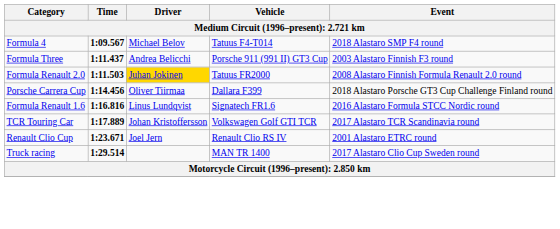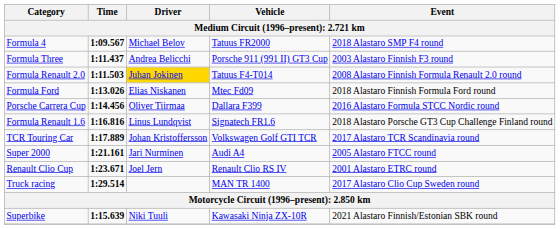Formula 4 | Vehicle: Tatuus F4-T014 -> Tatuus FR2000
Formula Renault 2.0 | Vehicle: Tatuus FR2000 -> Tatuus F4-T014
+ row: Formula Ford | 1:13.026 | Elias Niskanen | Mtec Fd09 | 2018 Alastaro Finnish Formula Ford round
Porsche Carrera Cup | Event: 2018 Alastaro Porsche GT3 Cup Challenge Finland round -> 2016 Alastaro Formula STCC Nordic round
Formula Renault 1.6 | Event: 2016 Alastaro Formula STCC Nordic round -> 2018 Alastaro Porsche GT3 Cup Challenge Finland round
+ row: Super 2000 | 1:21.161 | Jari Nurminen | Audi A4 | 2005 Alastaro FTCC round
+ row: Superbike | 1:15.639 | Niki Tuuli | Kawasaki Ninja ZX-10R | 2021 Alastaro Finnish/Estonian SBK round
